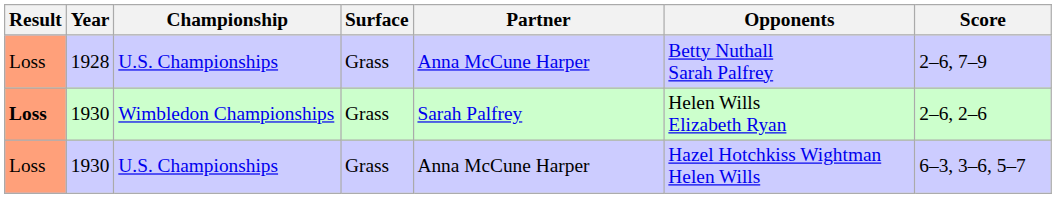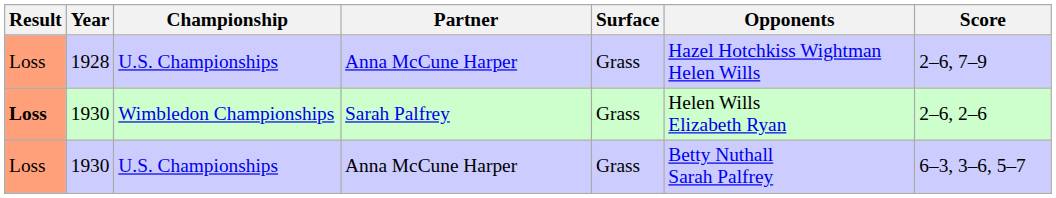columns swapped: Surface <-> Partner
1928 | Opponents: Betty Nuthall Sarah Palfrey -> Hazel Hotchkiss Wightman Helen Wills
1930 / U.S. Championships | Opponents: Hazel Hotchkiss Wightman Helen Wills -> Betty Nuthall Sarah Palfrey
